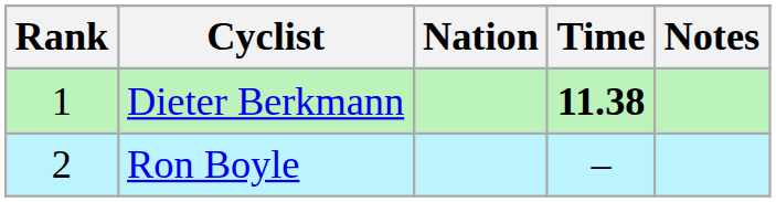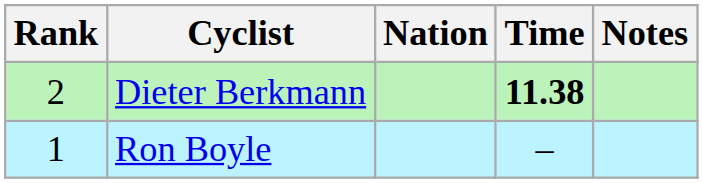Dieter Berkmann | Rank: 1 -> 2
Ron Boyle | Rank: 2 -> 1
